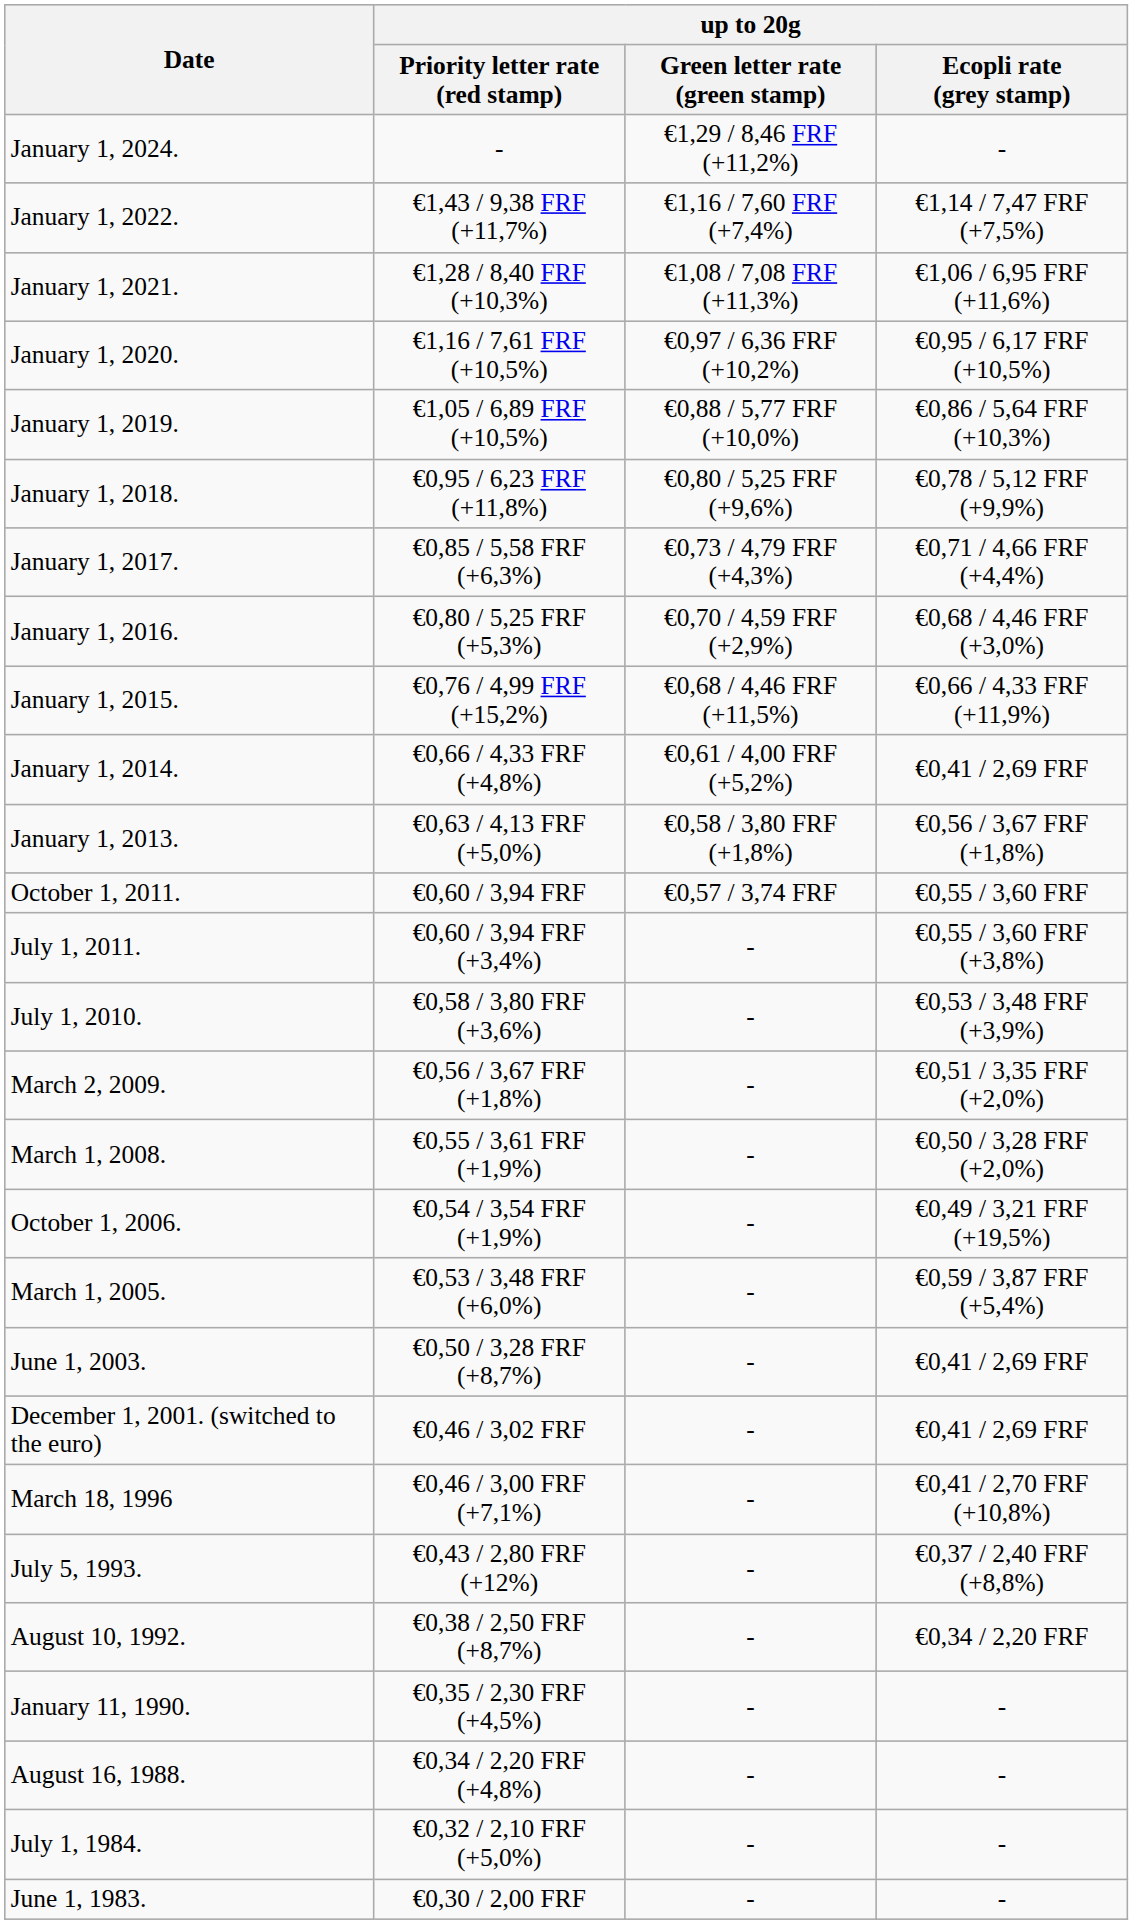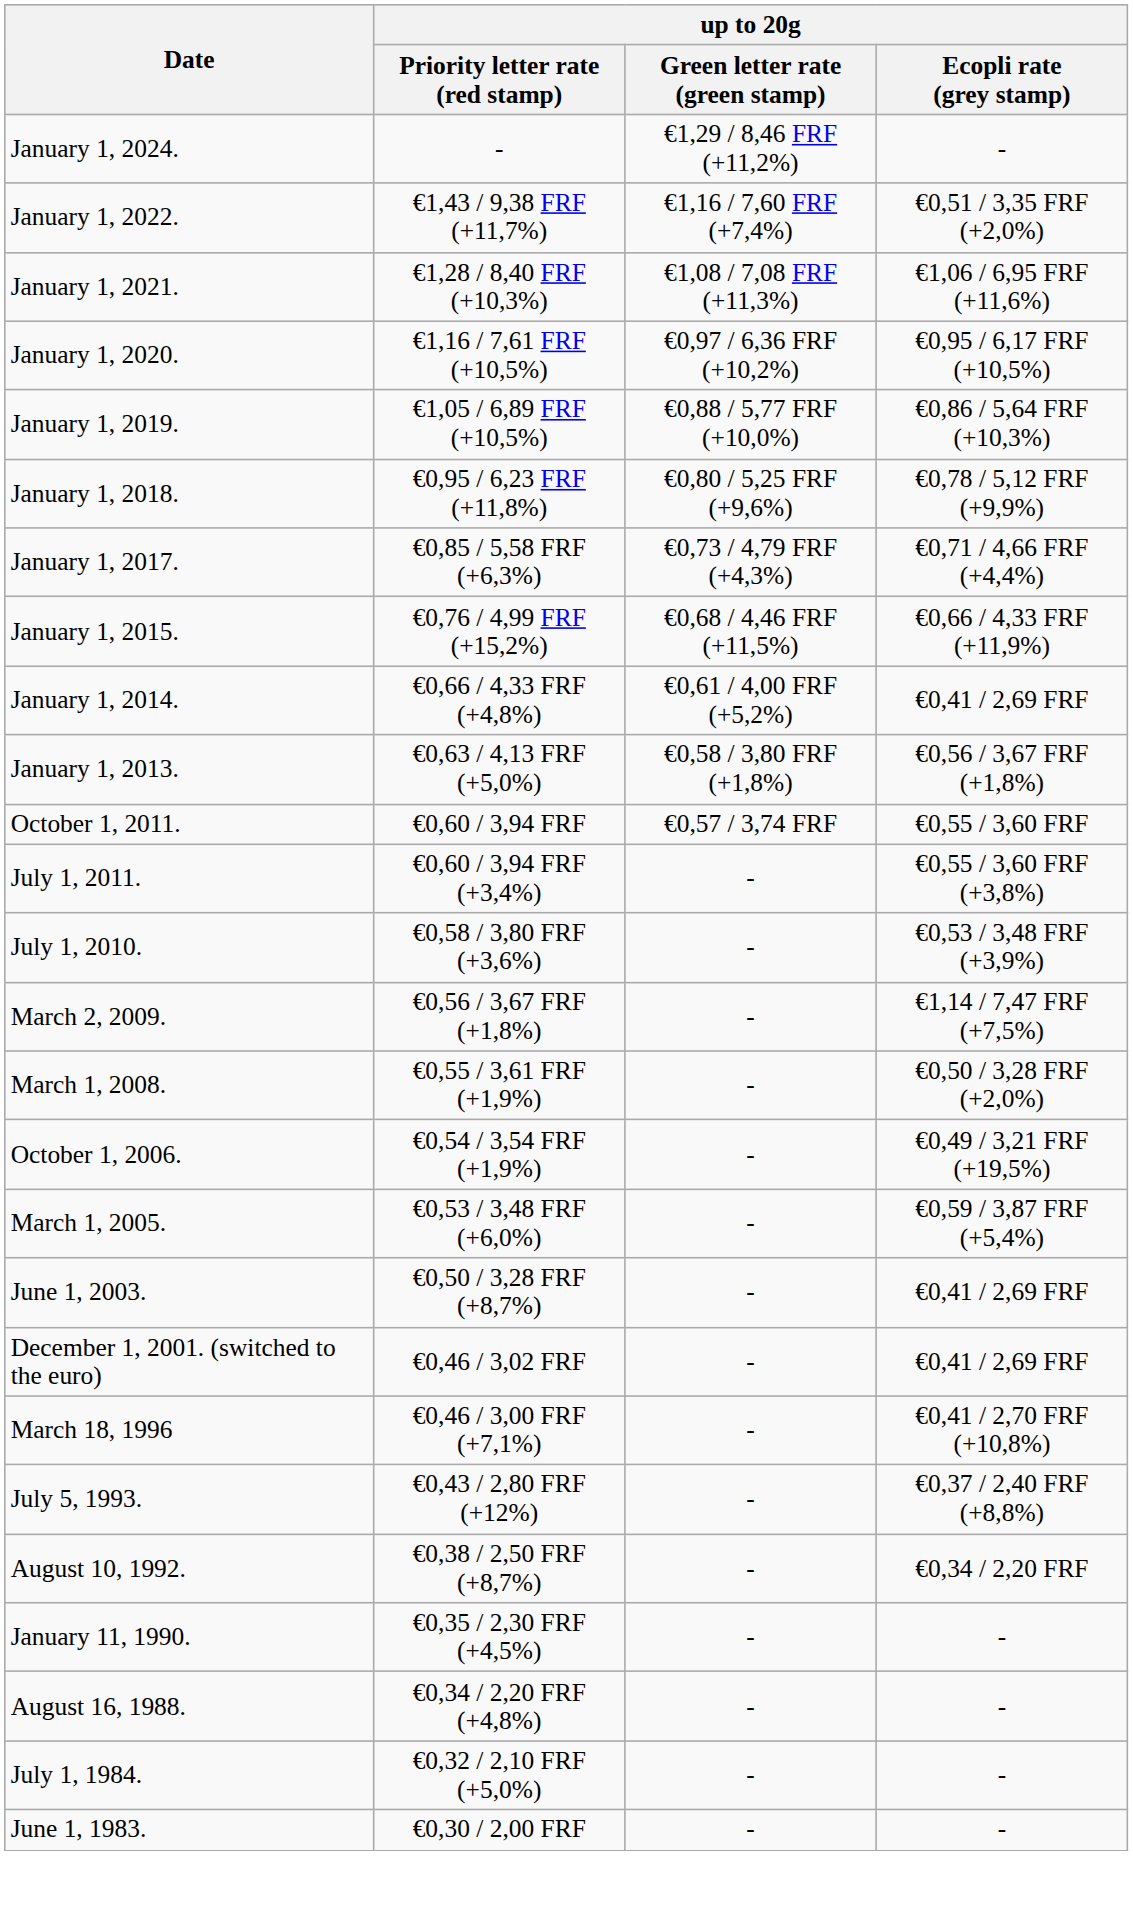January 1, 2022. | up to 20g / Ecopli rate (grey stamp): €1,14 / 7,47 FRF (+7,5%) -> €0,51 / 3,35 FRF (+2,0%)
- row: January 1, 2016. | €0,80 / 5,25 FRF (+5,3%) | €0,70 / 4,59 FRF (+2,9%) | €0,68 / 4,46 FRF (+3,0%)
March 2, 2009. | up to 20g / Ecopli rate (grey stamp): €0,51 / 3,35 FRF (+2,0%) -> €1,14 / 7,47 FRF (+7,5%)
